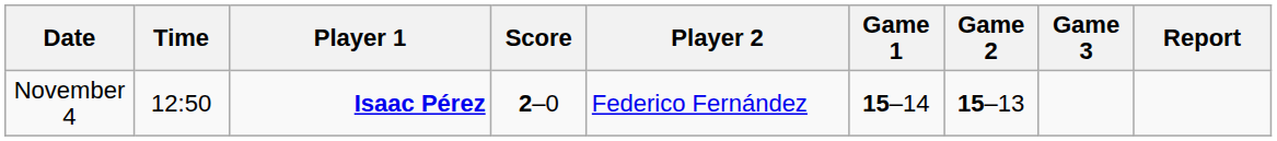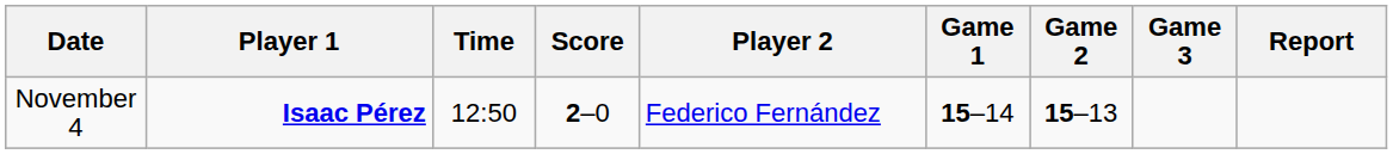columns swapped: Time <-> Player 1
